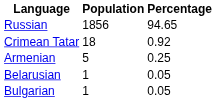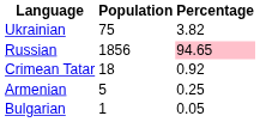+ row: Ukrainian | 75 | 3.82
Russian | Percentage: no background -> pink background
- row: Belarusian | 1 | 0.05
